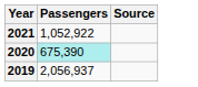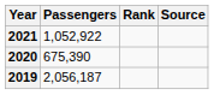+ column: Rank
2020 | Passengers: paleturquoise background -> no background
2019 | Passengers: 2,056,937 -> 2,056,187
